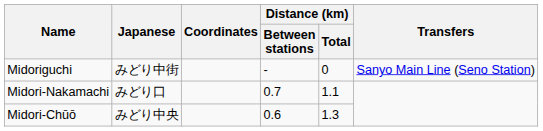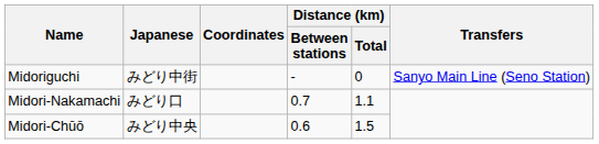Midori-Chūō | Distance (km) / Total: 1.3 -> 1.5
